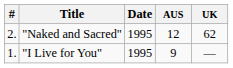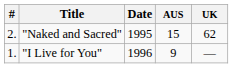"Naked and Sacred" | AUS: 12 -> 15
"I Live for You" | Date: 1995 -> 1996
